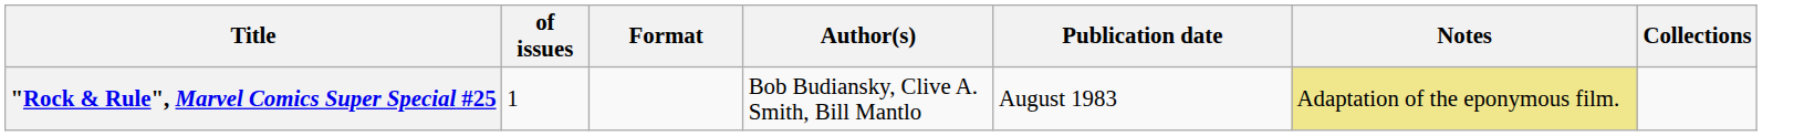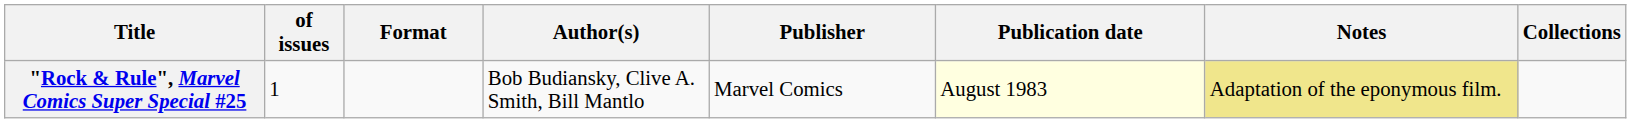+ column: Publisher | Marvel Comics
"Rock & Rule", Marvel Comics Super Special #25 | Publication date: no background -> lightyellow background
